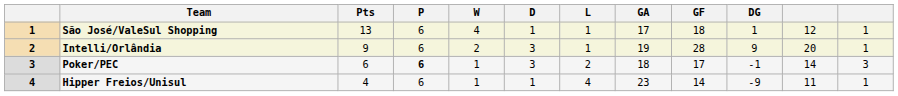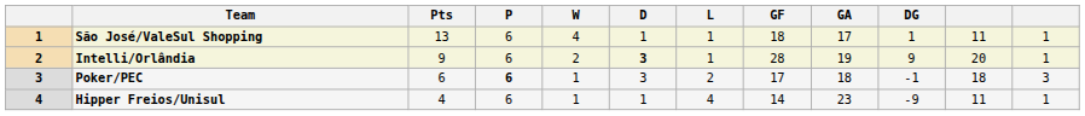columns swapped: GF <-> GA
São José/ValeSul Shopping | column 11: 12 -> 11
Intelli/Orlândia | D: normal -> bold
Poker/PEC | column 11: 14 -> 18
